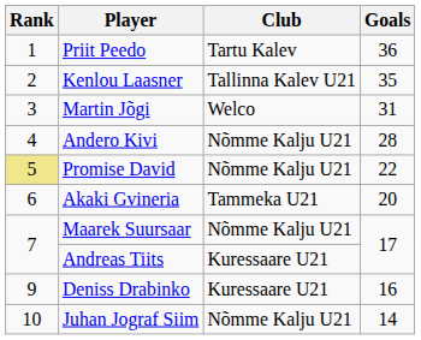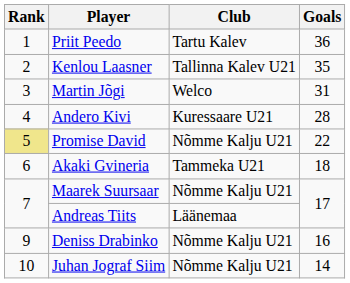Andero Kivi | Club: Nõmme Kalju U21 -> Kuressaare U21
Akaki Gvineria | Goals: 20 -> 18
Andreas Tiits | Club: Kuressaare U21 -> Läänemaa
Deniss Drabinko | Club: Kuressaare U21 -> Nõmme Kalju U21
